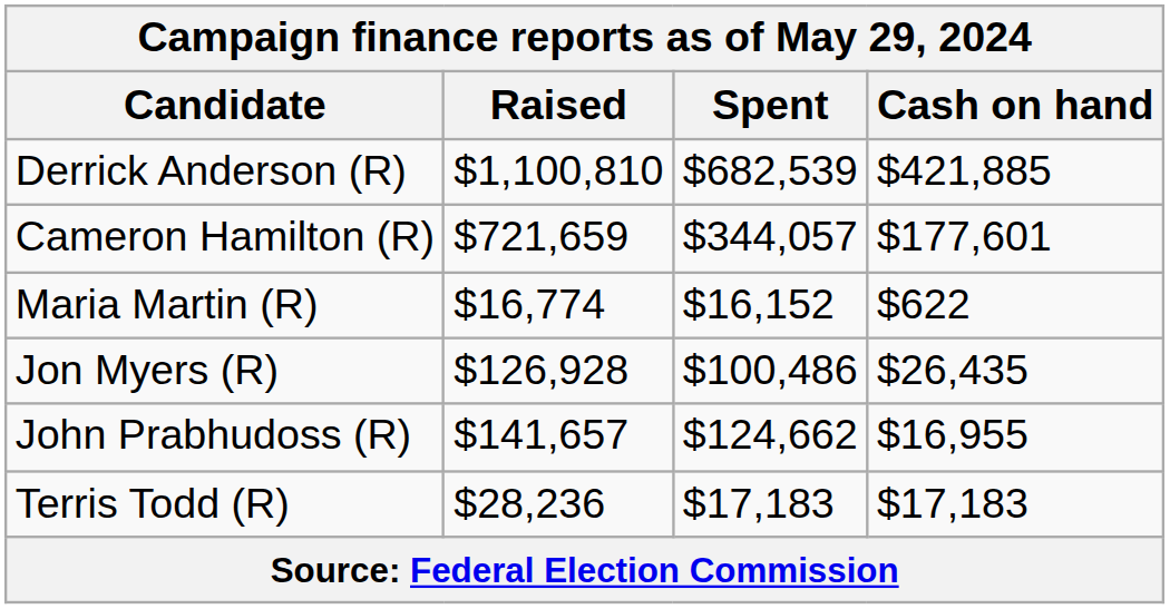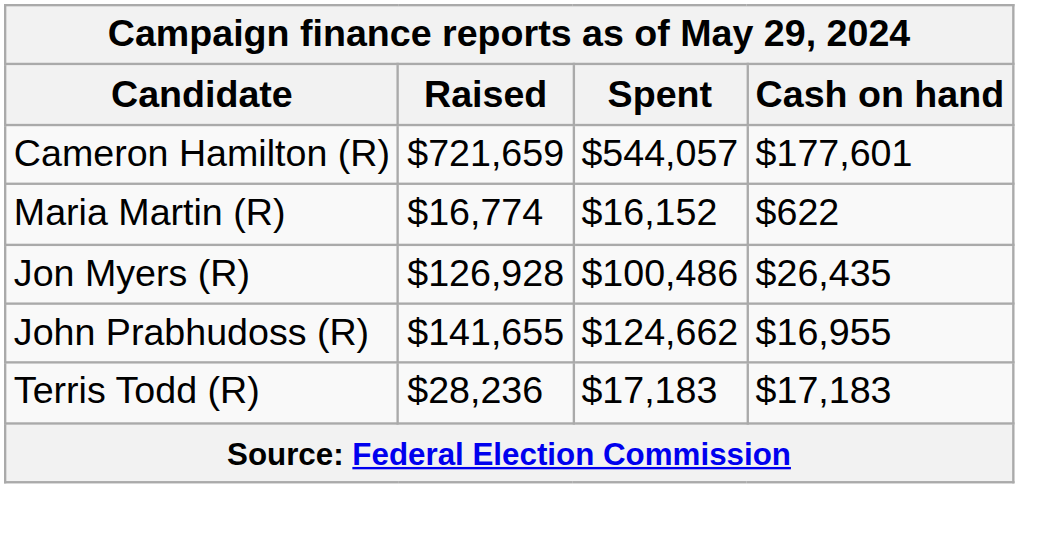- row: Derrick Anderson (R) | $1,100,810 | $682,539 | $421,885
Cameron Hamilton (R) | Spent: $344,057 -> $544,057
John Prabhudoss (R) | Raised: $141,657 -> $141,655
